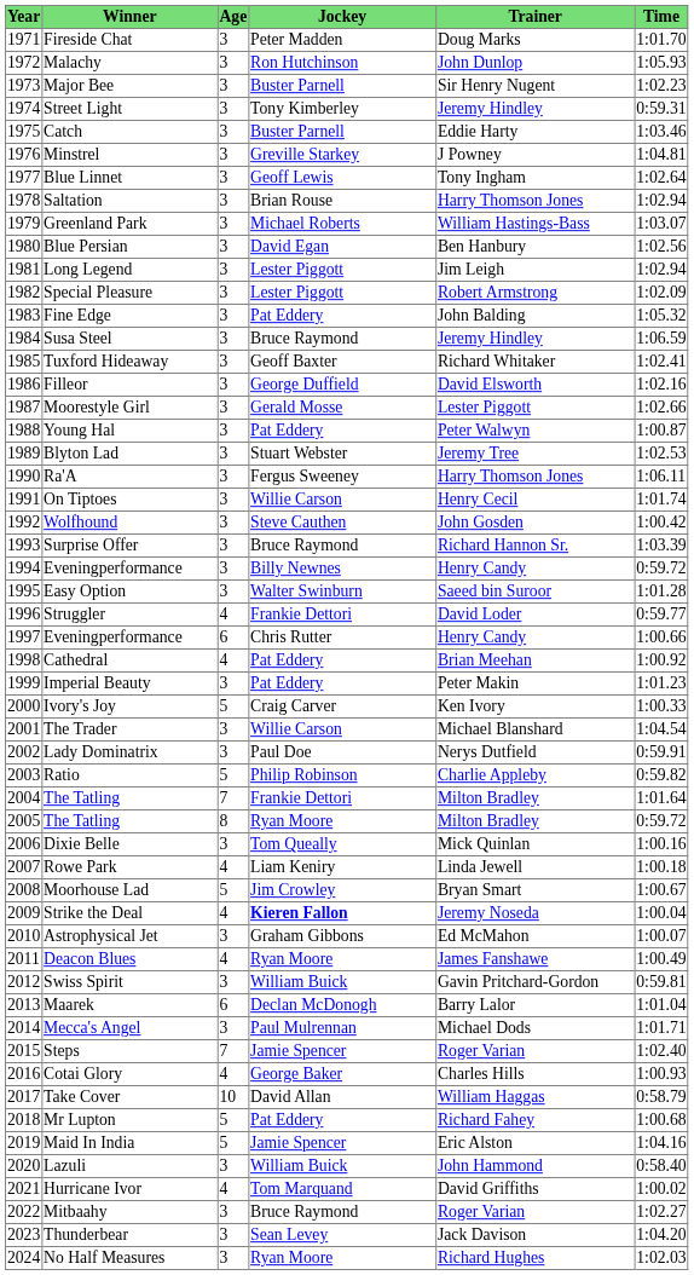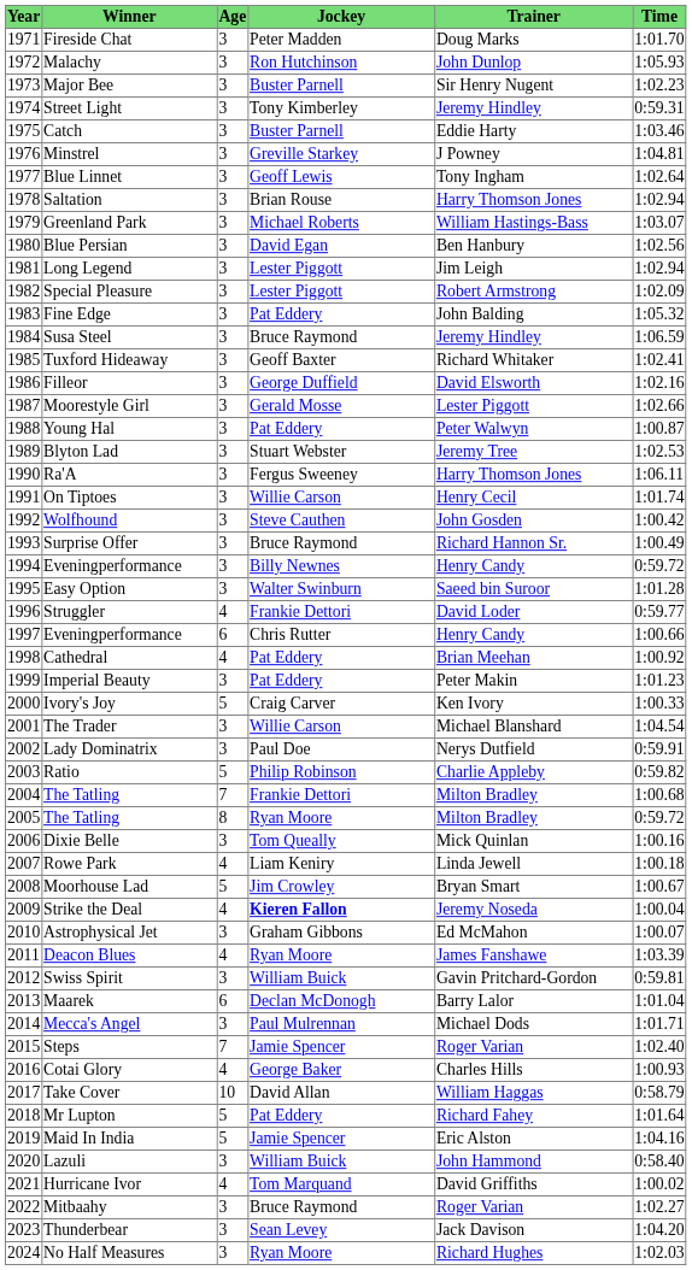Surprise Offer | Time: 1:03.39 -> 1:00.49
2004 / The Tatling | Time: 1:01.64 -> 1:00.68
Deacon Blues | Time: 1:00.49 -> 1:03.39
Mr Lupton | Time: 1:00.68 -> 1:01.64
